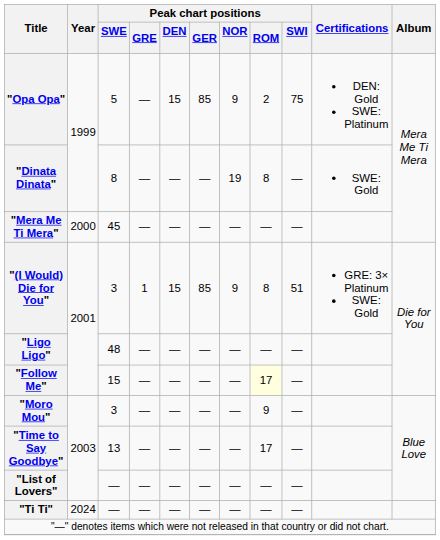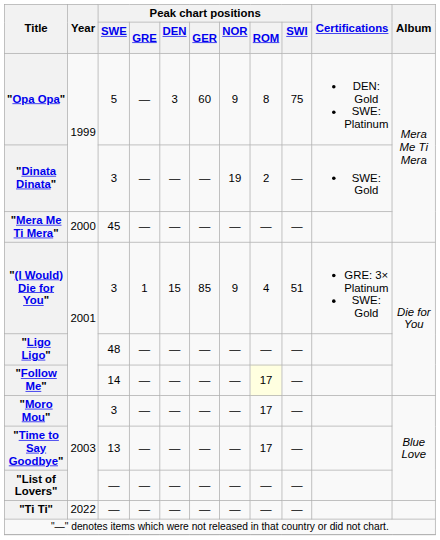"Opa Opa" | Peak chart positions / DEN: 15 -> 3
"Opa Opa" | Peak chart positions / GER: 85 -> 60
"Opa Opa" | Peak chart positions / ROM: 2 -> 8
"Dinata Dinata" | Peak chart positions / SWE: 8 -> 3
"Dinata Dinata" | Peak chart positions / ROM: 8 -> 2
"(I Would) Die for You" | Peak chart positions / ROM: 8 -> 4
"Follow Me" | Peak chart positions / SWE: 15 -> 14
"Moro Mou" | Peak chart positions / ROM: 9 -> 17
"Ti Ti" | Year: 2024 -> 2022
